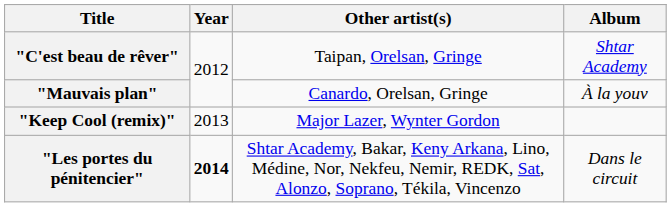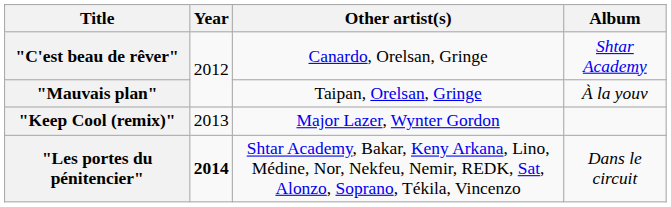"C'est beau de rêver" | Other artist(s): Taipan, Orelsan, Gringe -> Canardo, Orelsan, Gringe
"Mauvais plan" | Other artist(s): Canardo, Orelsan, Gringe -> Taipan, Orelsan, Gringe
